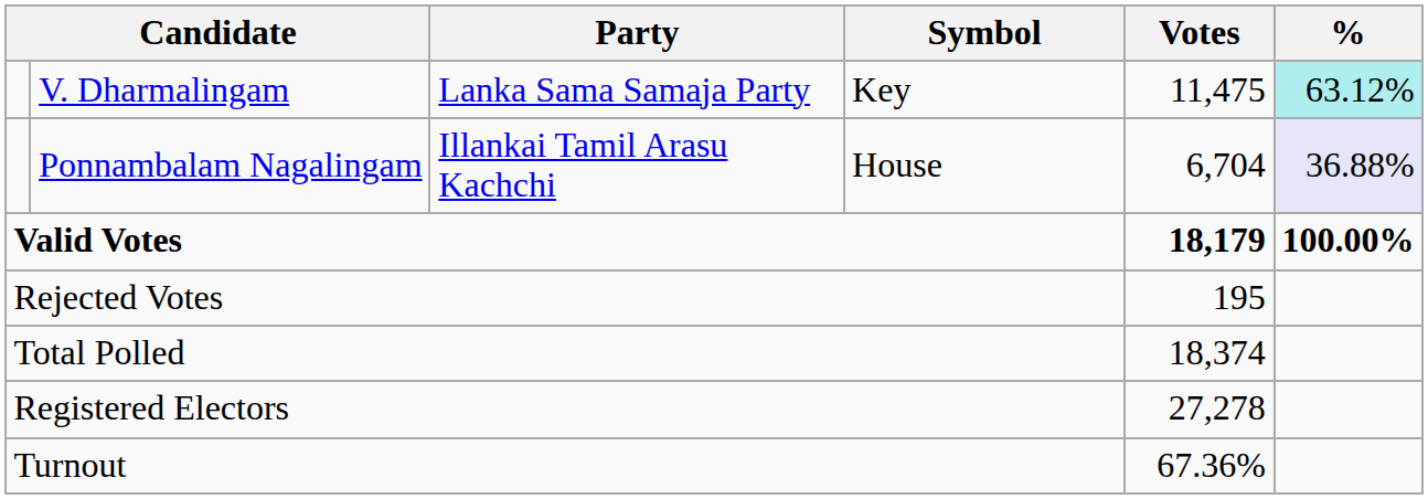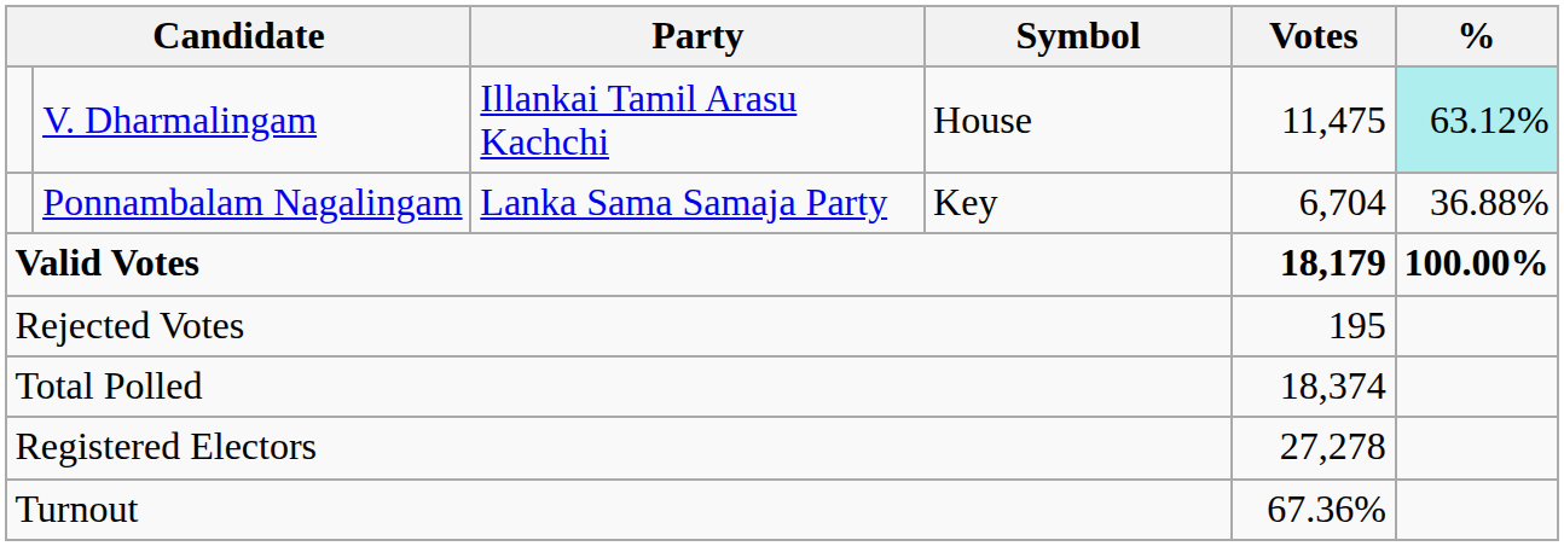V. Dharmalingam | Party: Lanka Sama Samaja Party -> Illankai Tamil Arasu Kachchi
V. Dharmalingam | Symbol: Key -> House
Ponnambalam Nagalingam | Party: Illankai Tamil Arasu Kachchi -> Lanka Sama Samaja Party
Ponnambalam Nagalingam | Symbol: House -> Key
Ponnambalam Nagalingam | %: lavender background -> no background
